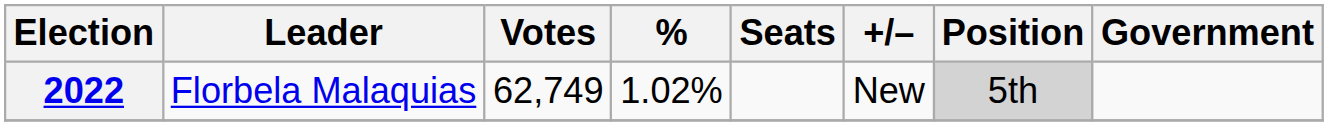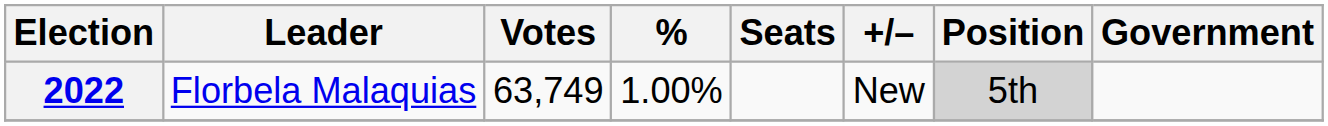2022 | Votes: 62,749 -> 63,749
2022 | %: 1.02% -> 1.00%
